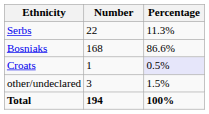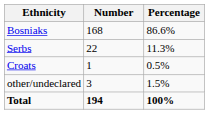rows swapped: Bosniaks <-> Serbs
Croats | Percentage: lavender background -> no background
